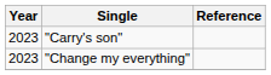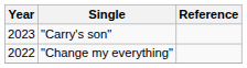"Change my everything" | Year: 2023 -> 2022
